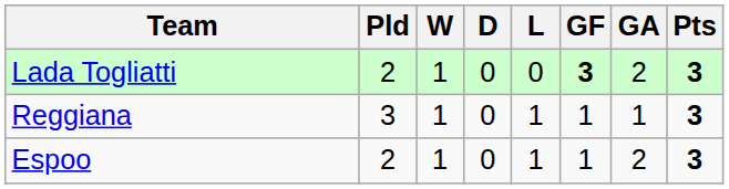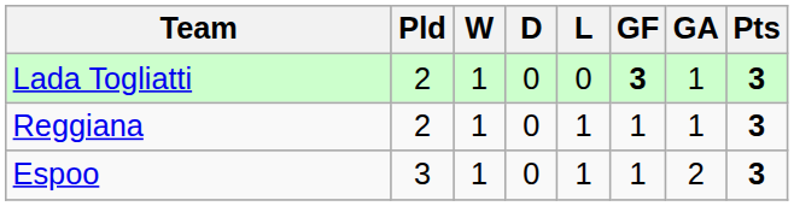Lada Togliatti | GA: 2 -> 1
Reggiana | Pld: 3 -> 2
Espoo | Pld: 2 -> 3
